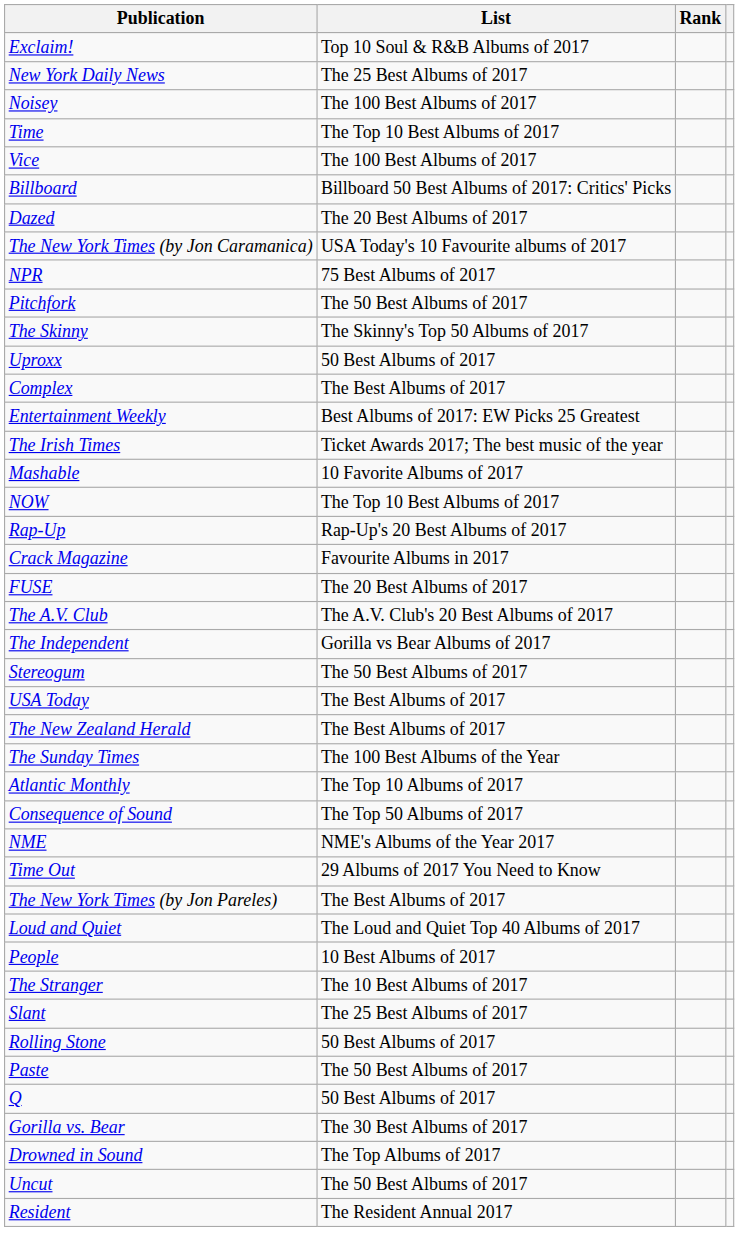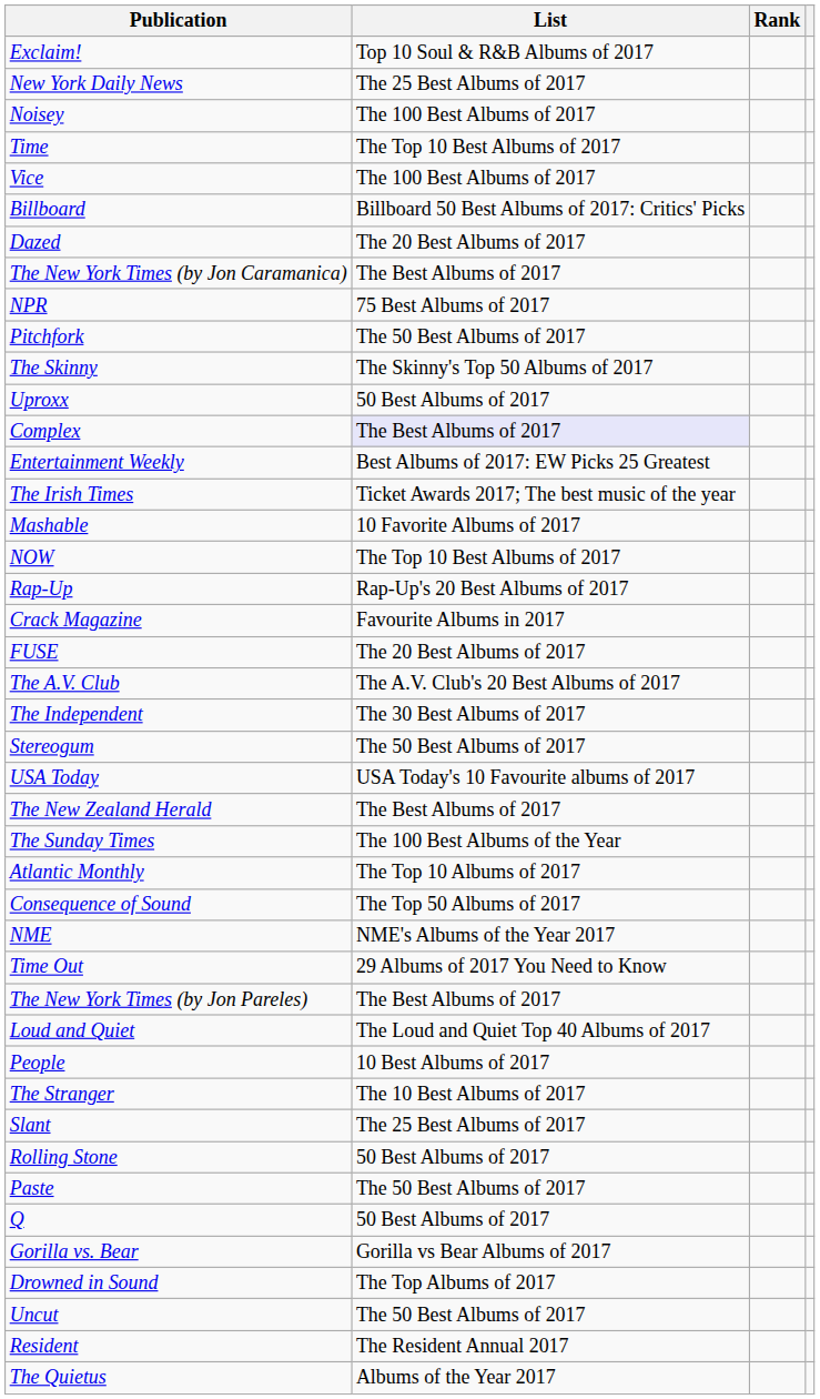The New York Times (by Jon Caramanica) | List: USA Today's 10 Favourite albums of 2017 -> The Best Albums of 2017
Complex | List: no background -> lavender background
The Independent | List: Gorilla vs Bear Albums of 2017 -> The 30 Best Albums of 2017
USA Today | List: The Best Albums of 2017 -> USA Today's 10 Favourite albums of 2017
Gorilla vs. Bear | List: The 30 Best Albums of 2017 -> Gorilla vs Bear Albums of 2017
+ row: The Quietus | Albums of the Year 2017
